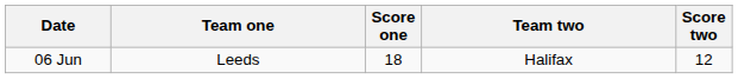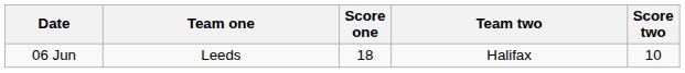06 Jun | Score two: 12 -> 10
